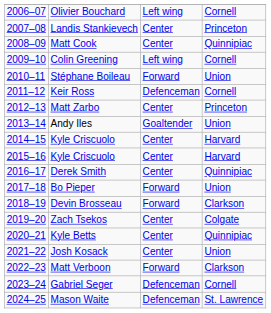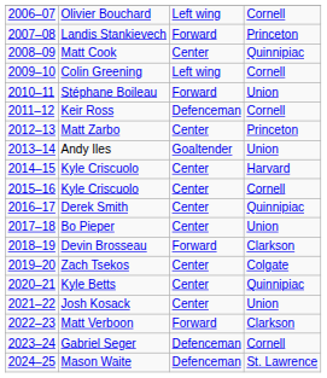Landis Stankievech | column 3: Center -> Forward
2015–16 / Kyle Criscuolo | column 4: Harvard -> Cornell
Bo Pieper | column 3: Forward -> Center
